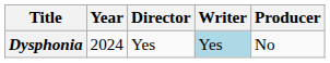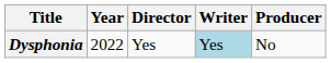Dysphonia | Year: 2024 -> 2022
